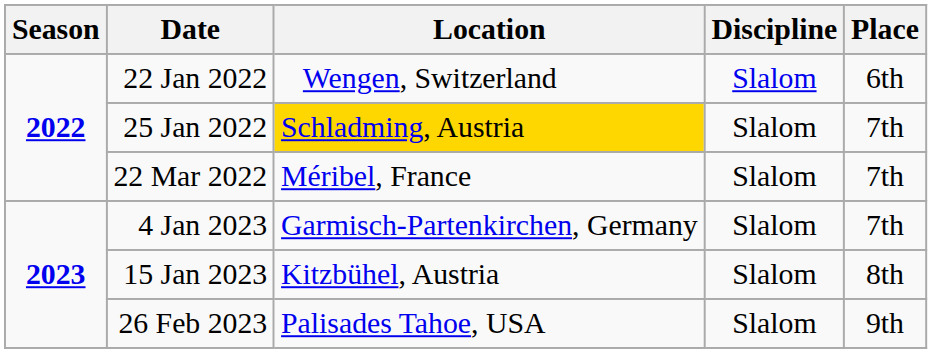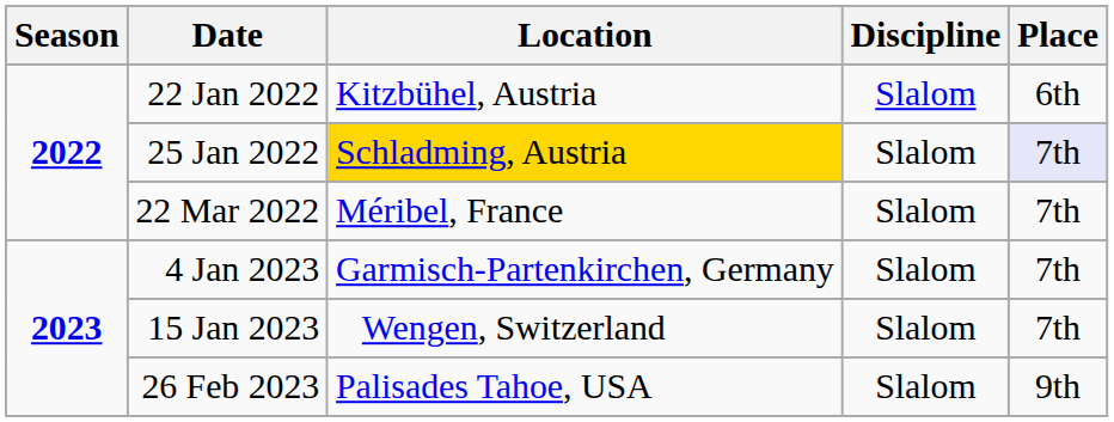22 Jan 2022 | Location: Wengen, Switzerland -> Kitzbühel, Austria
25 Jan 2022 | Place: no background -> lavender background
15 Jan 2023 | Location: Kitzbühel, Austria -> Wengen, Switzerland
15 Jan 2023 | Place: 8th -> 7th
